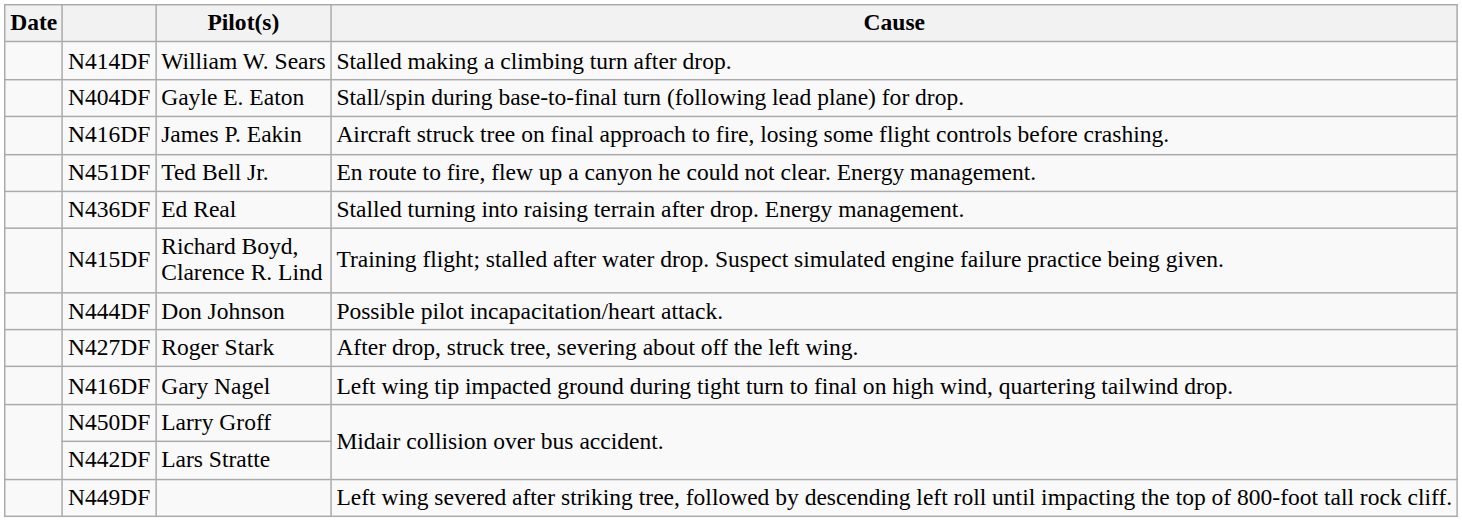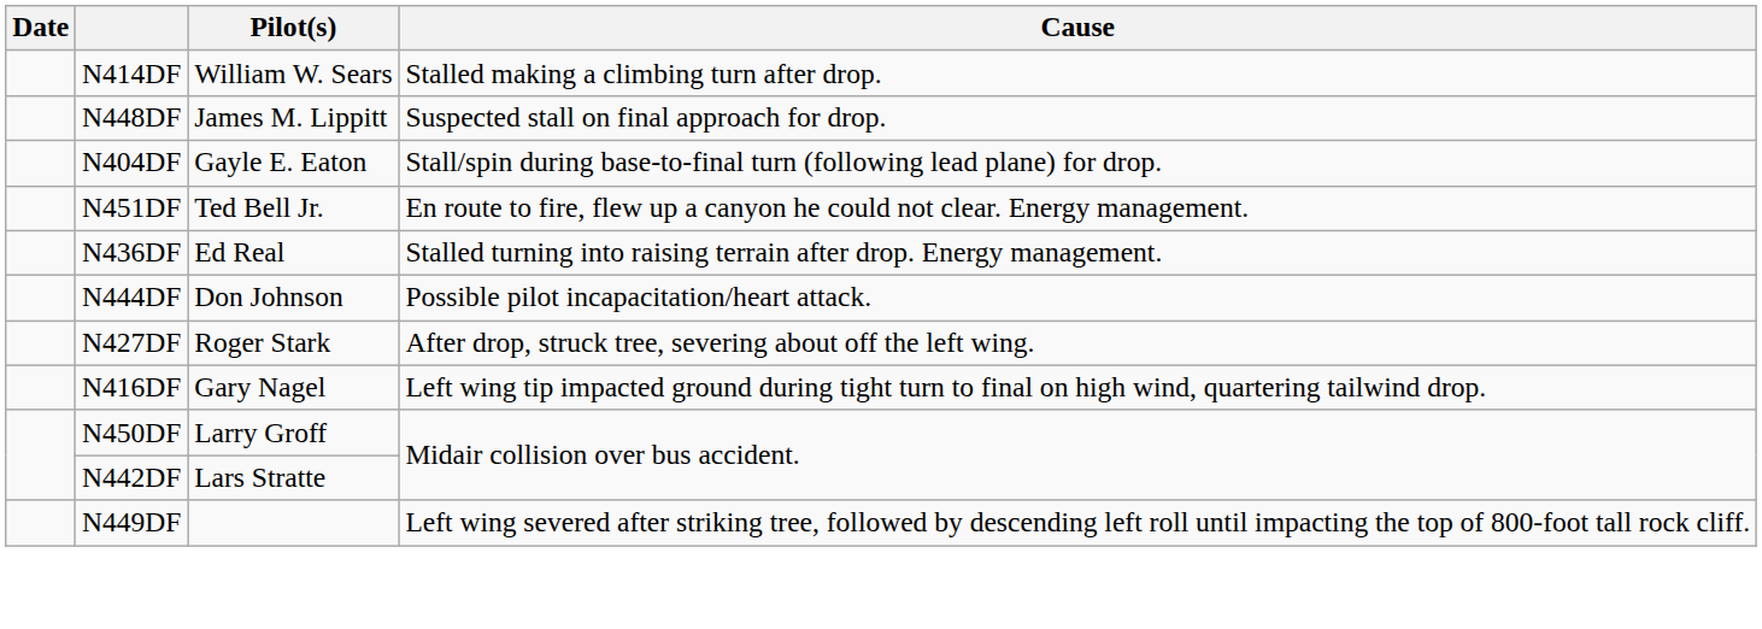+ row: N448DF | James M. Lippitt | Suspected stall on final approach for drop.
- row: N416DF | James P. Eakin | Aircraft struck tree on final approach to fire, losing some flight controls before crashing.
- row: N415DF | Richard Boyd, Clarence R. Lind | Training flight; stalled after water drop. Suspect simulated engine failure practice being given.
